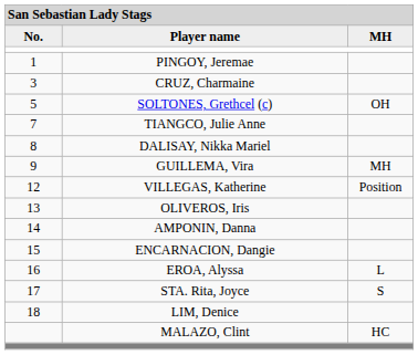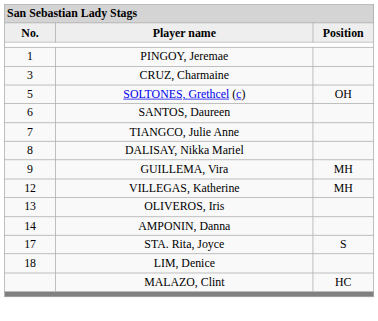Player name | column 3: MH -> Position
+ row: 6 | SANTOS, Daureen
VILLEGAS, Katherine | column 3: Position -> MH
- row: 15 | ENCARNACION, Dangie
- row: 16 | EROA, Alyssa | L
